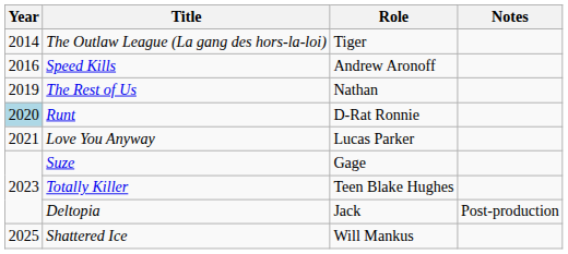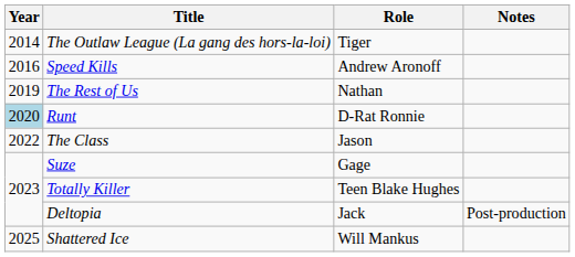- row: 2021 | Love You Anyway | Lucas Parker
+ row: 2022 | The Class | Jason
